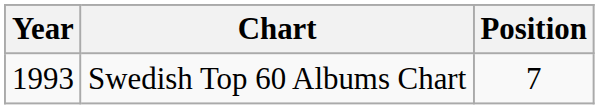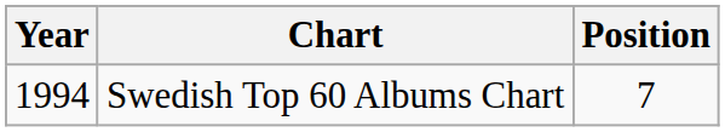Swedish Top 60 Albums Chart | Year: 1993 -> 1994
